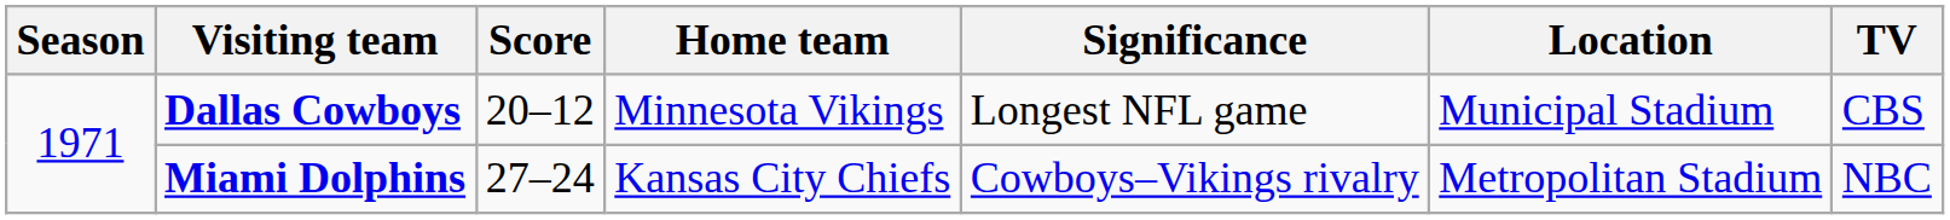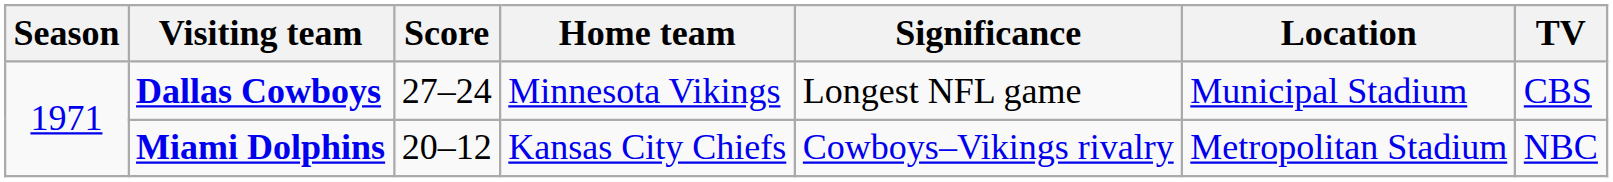Dallas Cowboys | Score: 20–12 -> 27–24
Miami Dolphins | Score: 27–24 -> 20–12
